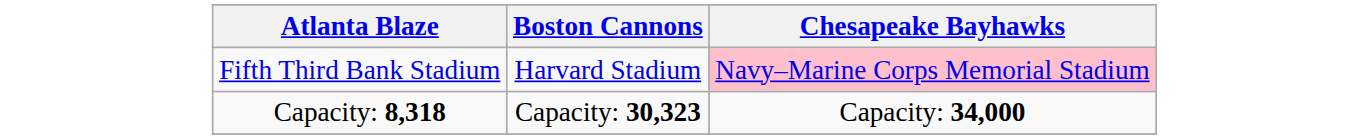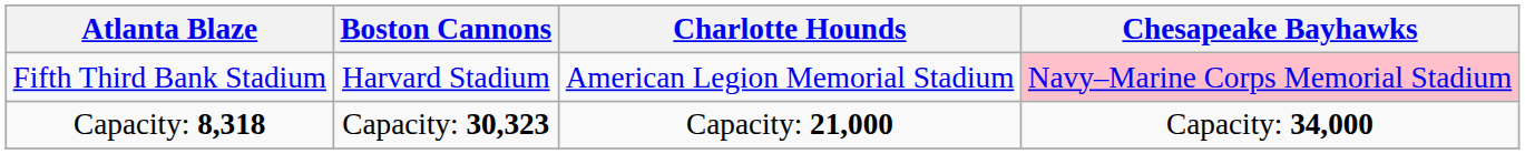+ column: Charlotte Hounds | American Legion Memorial Stadium | Capacity: 21,000
